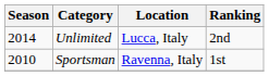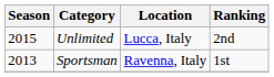Unlimited | Season: 2014 -> 2015
Sportsman | Season: 2010 -> 2013
